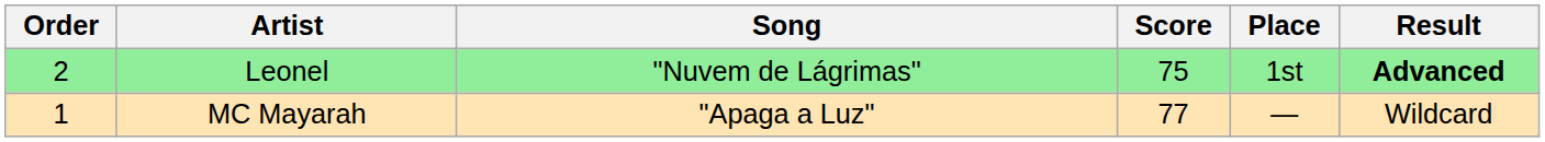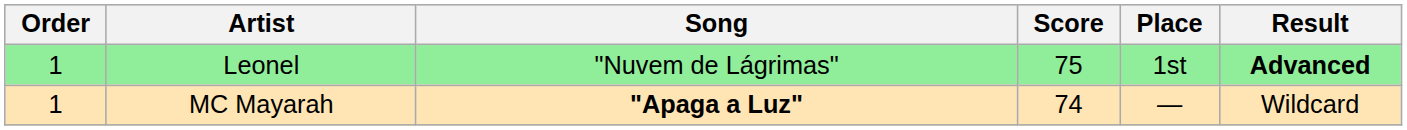Leonel | Order: 2 -> 1
MC Mayarah | Song: normal -> bold
MC Mayarah | Score: 77 -> 74
